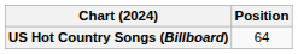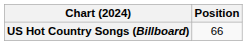US Hot Country Songs (Billboard) | Position: 64 -> 66
